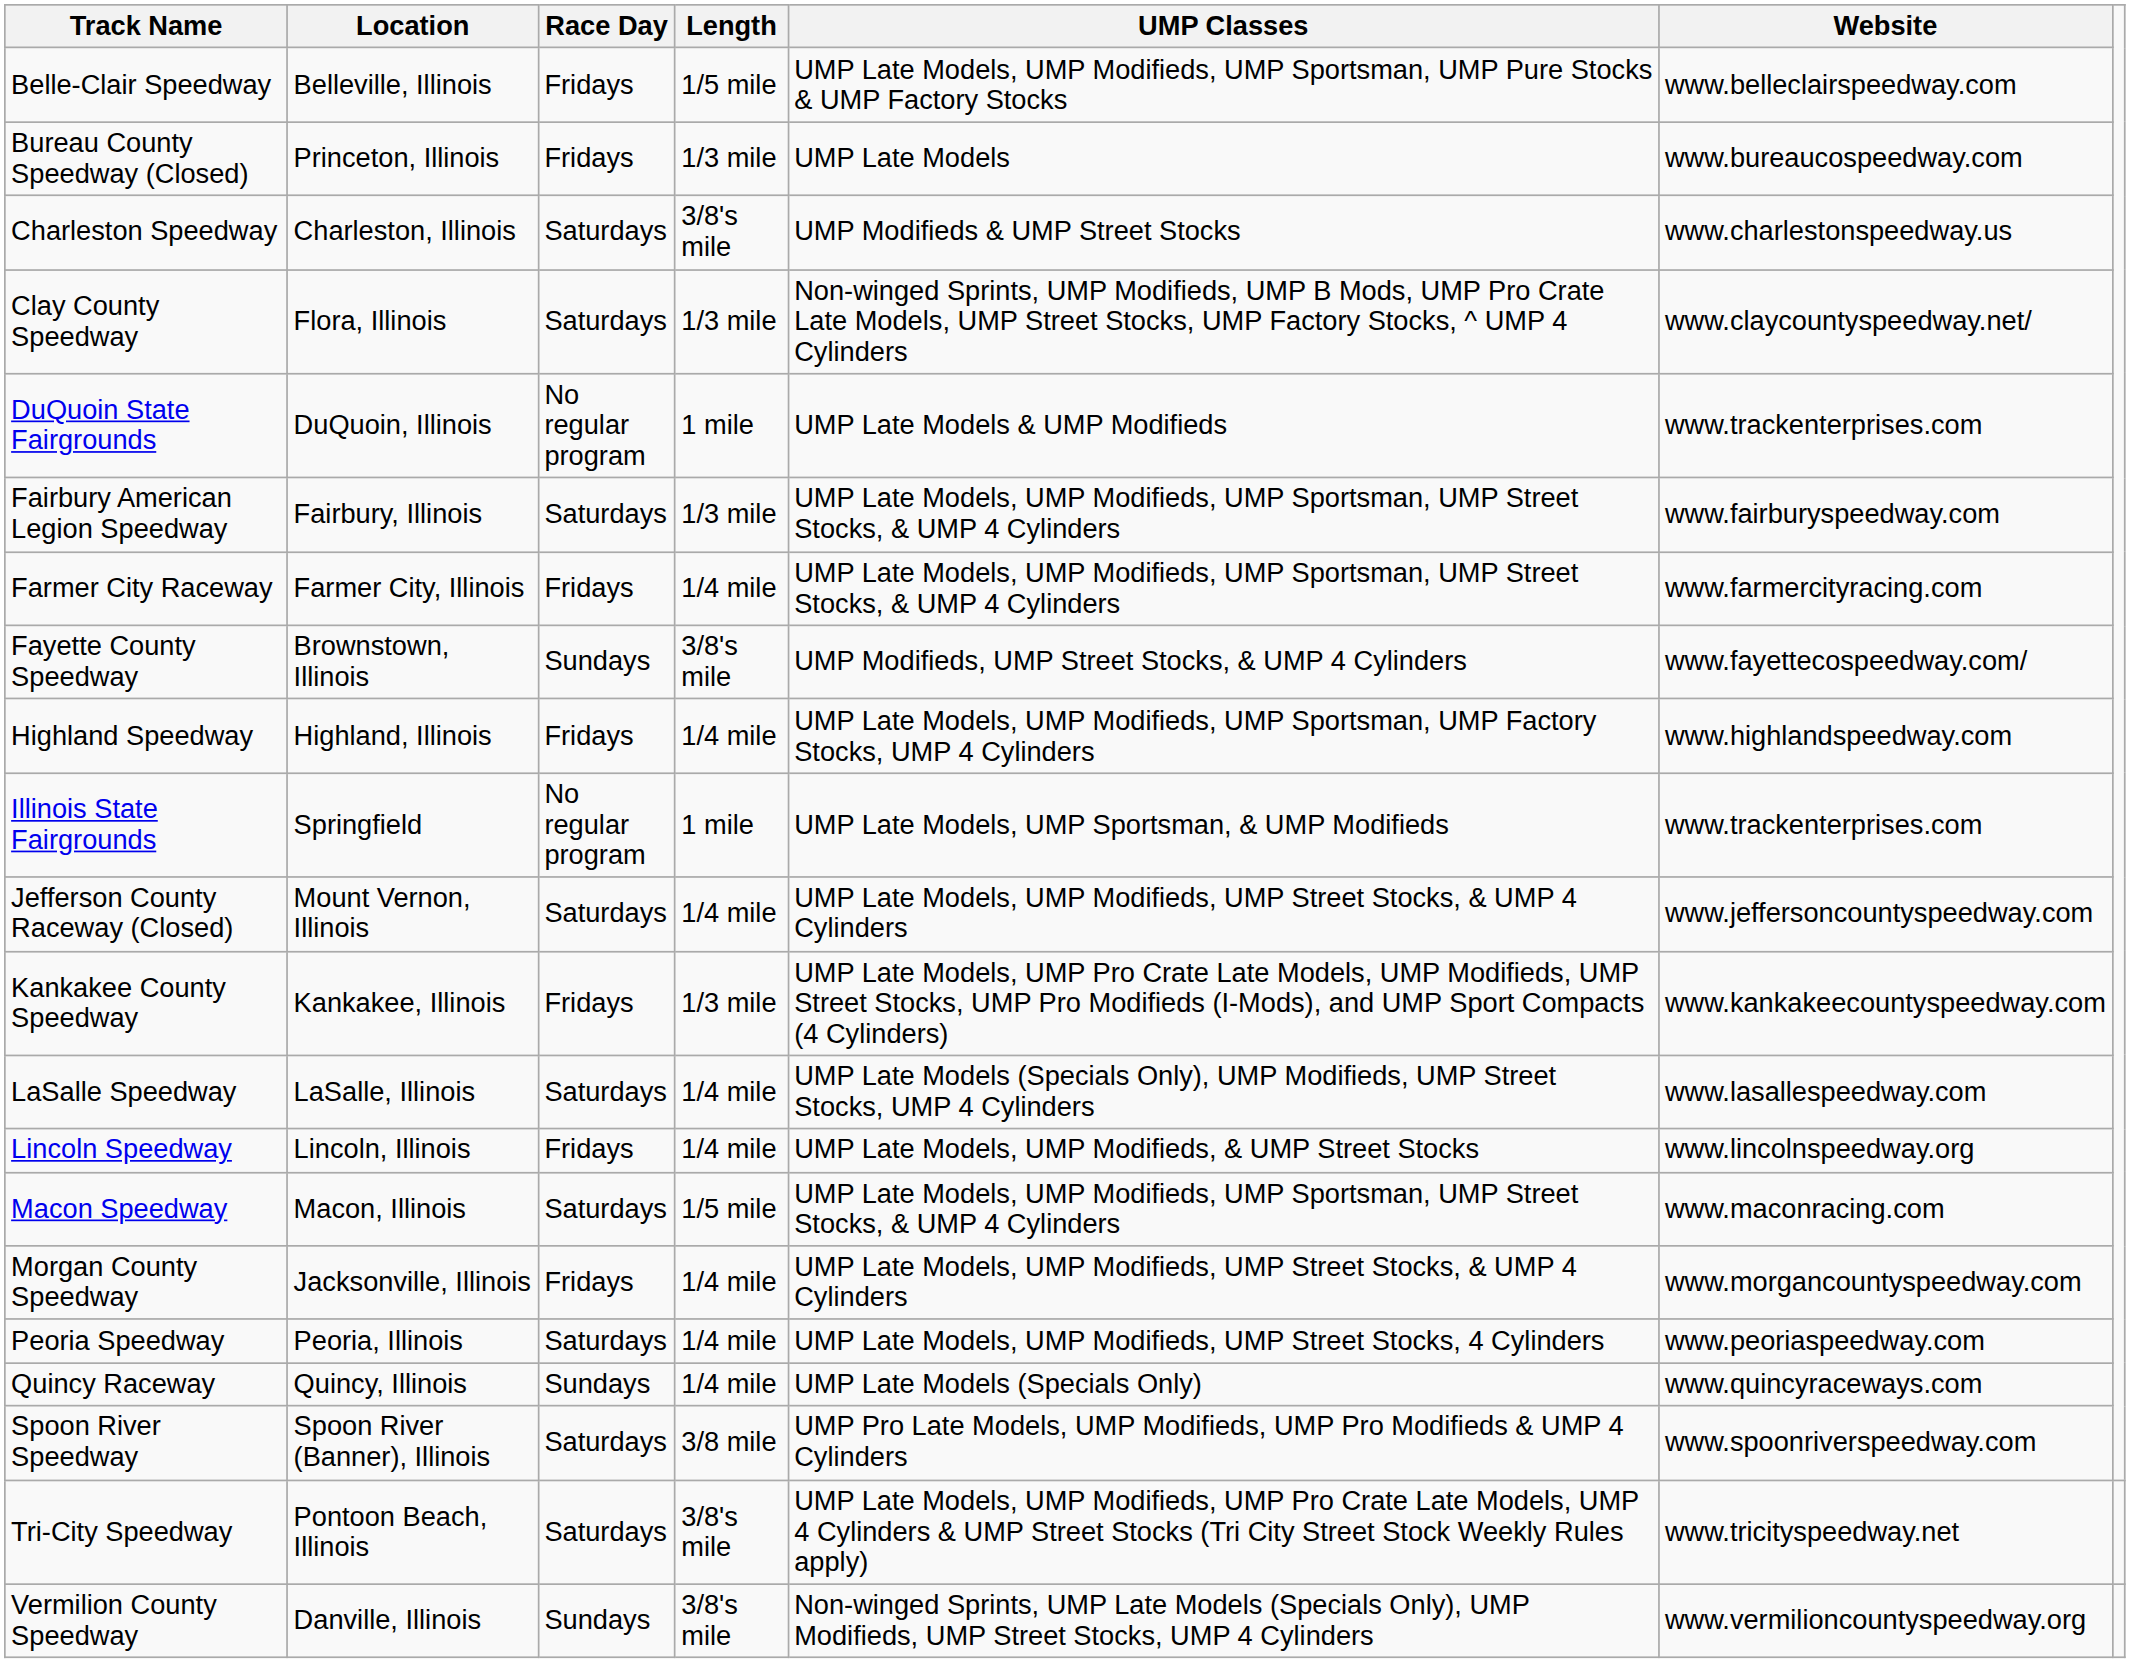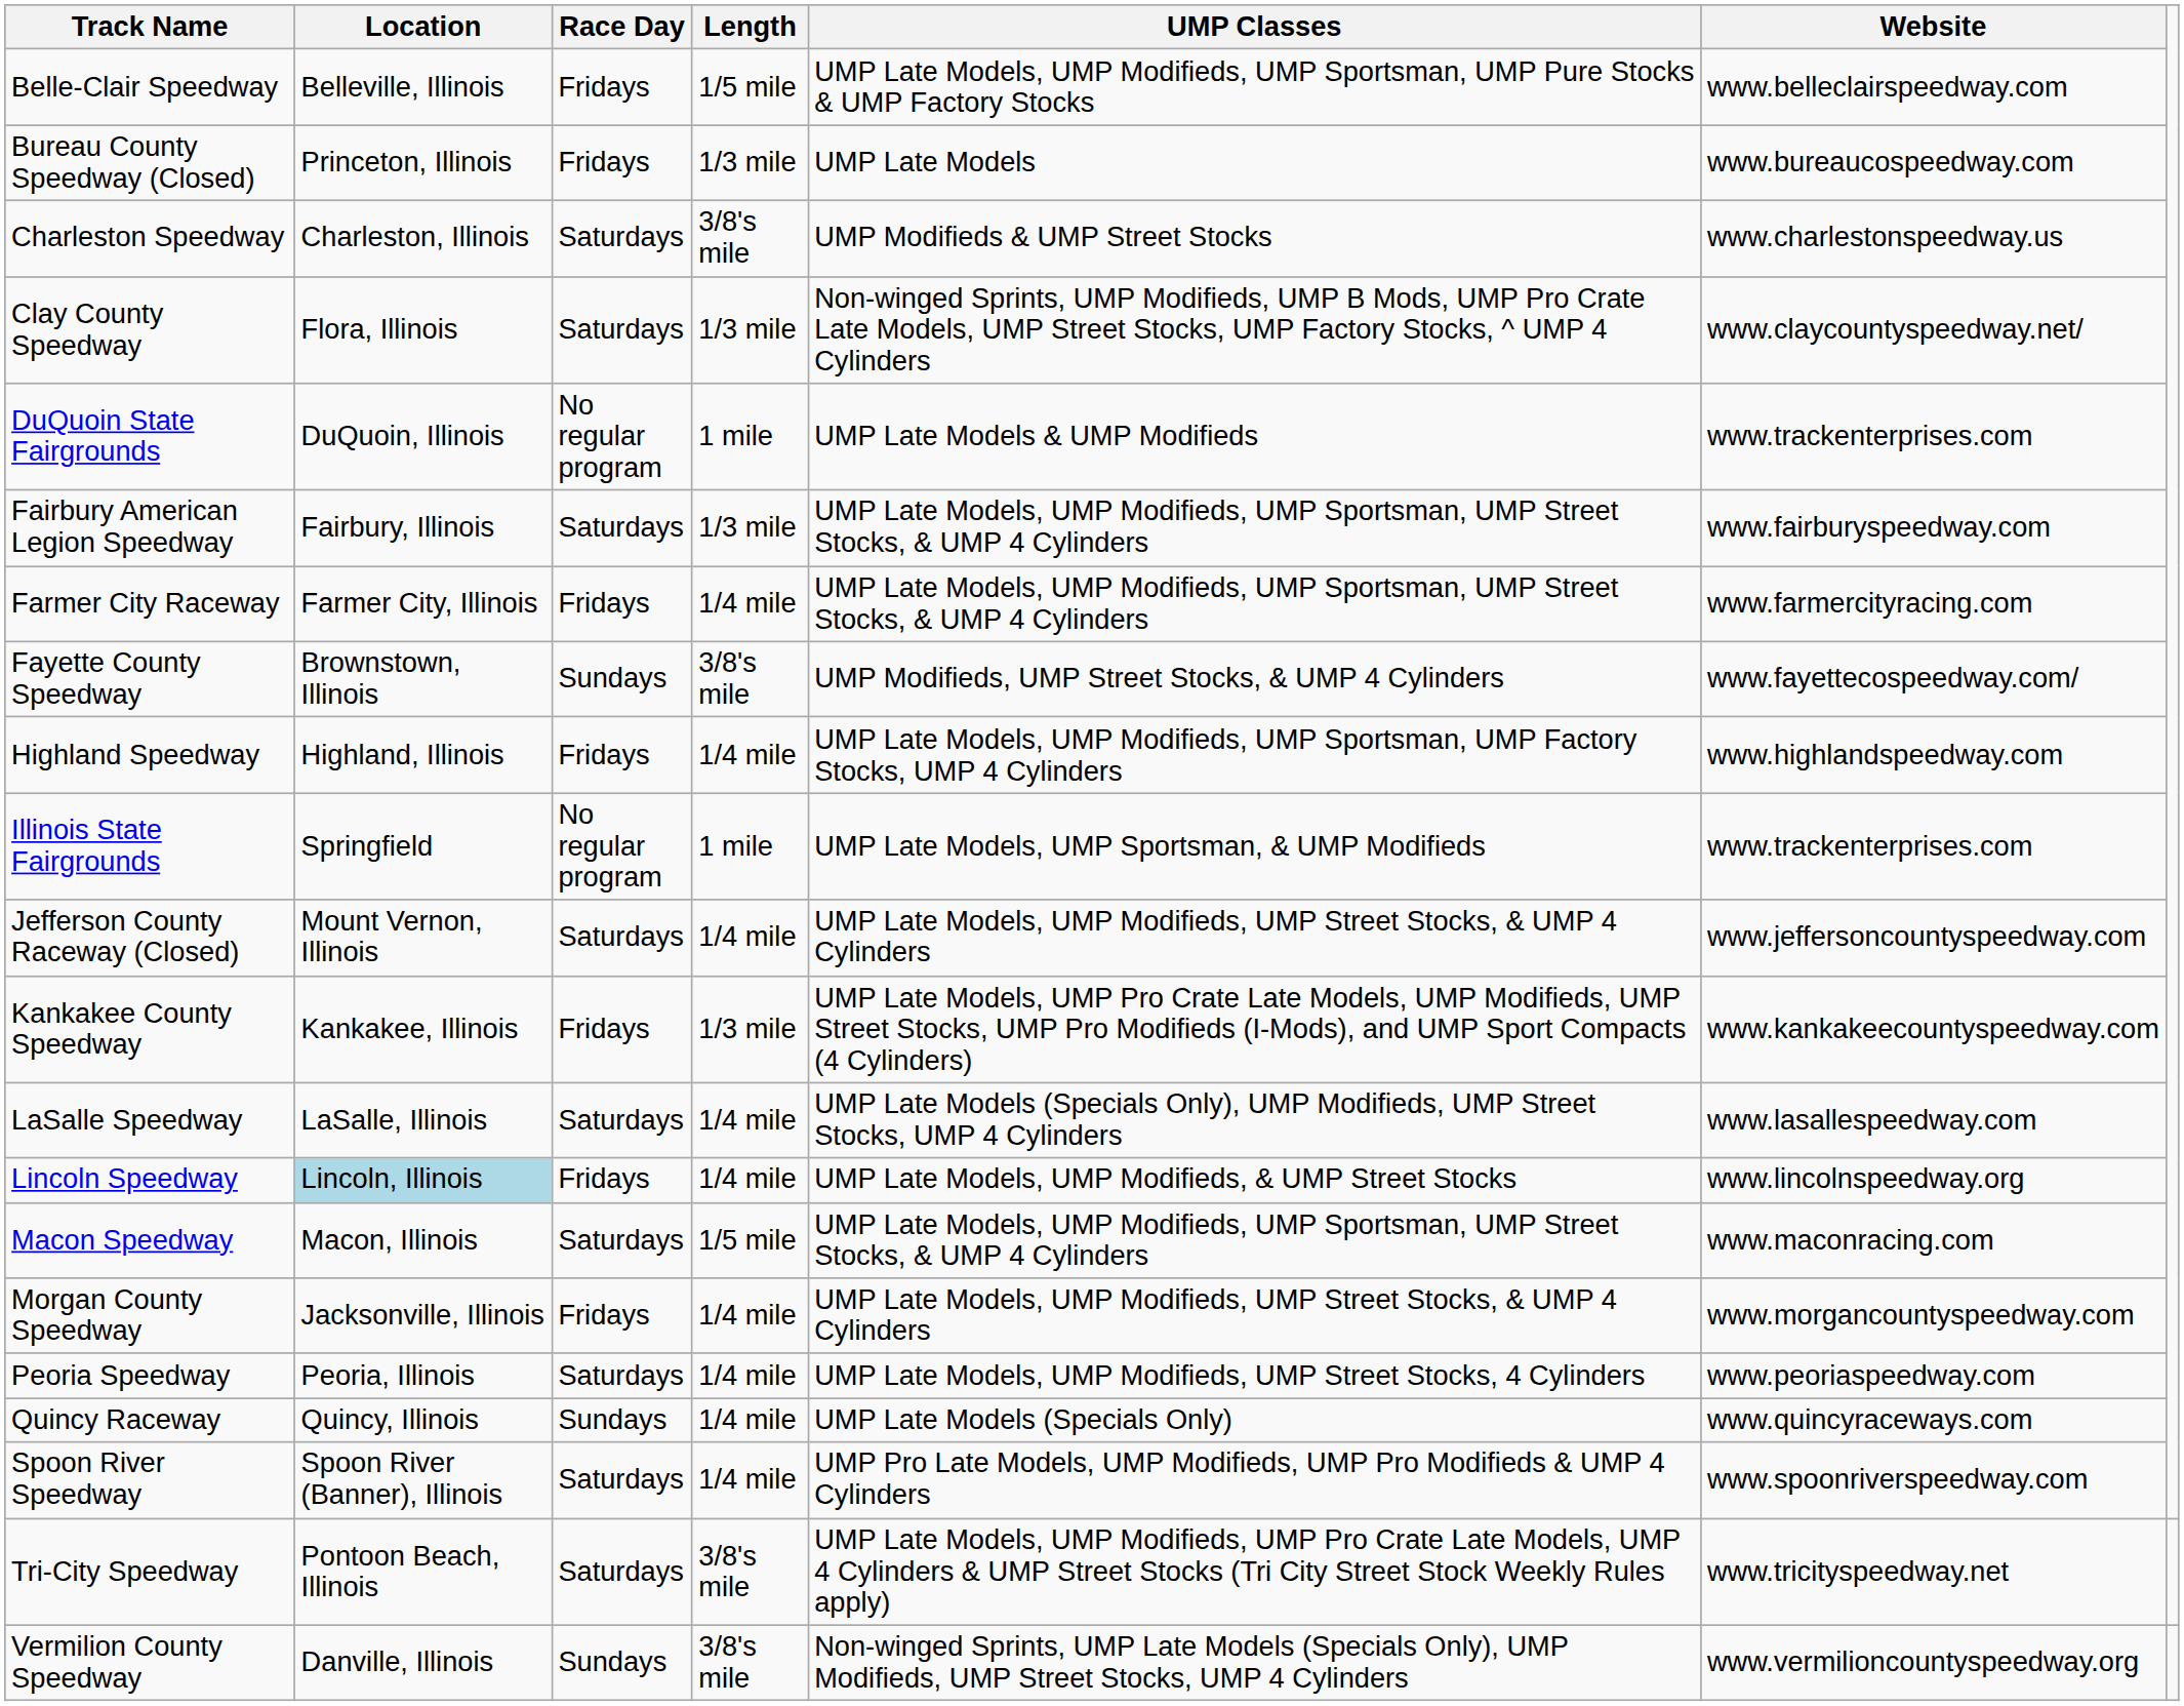Lincoln Speedway | Location: no background -> lightblue background
Spoon River Speedway | Length: 3/8 mile -> 1/4 mile
